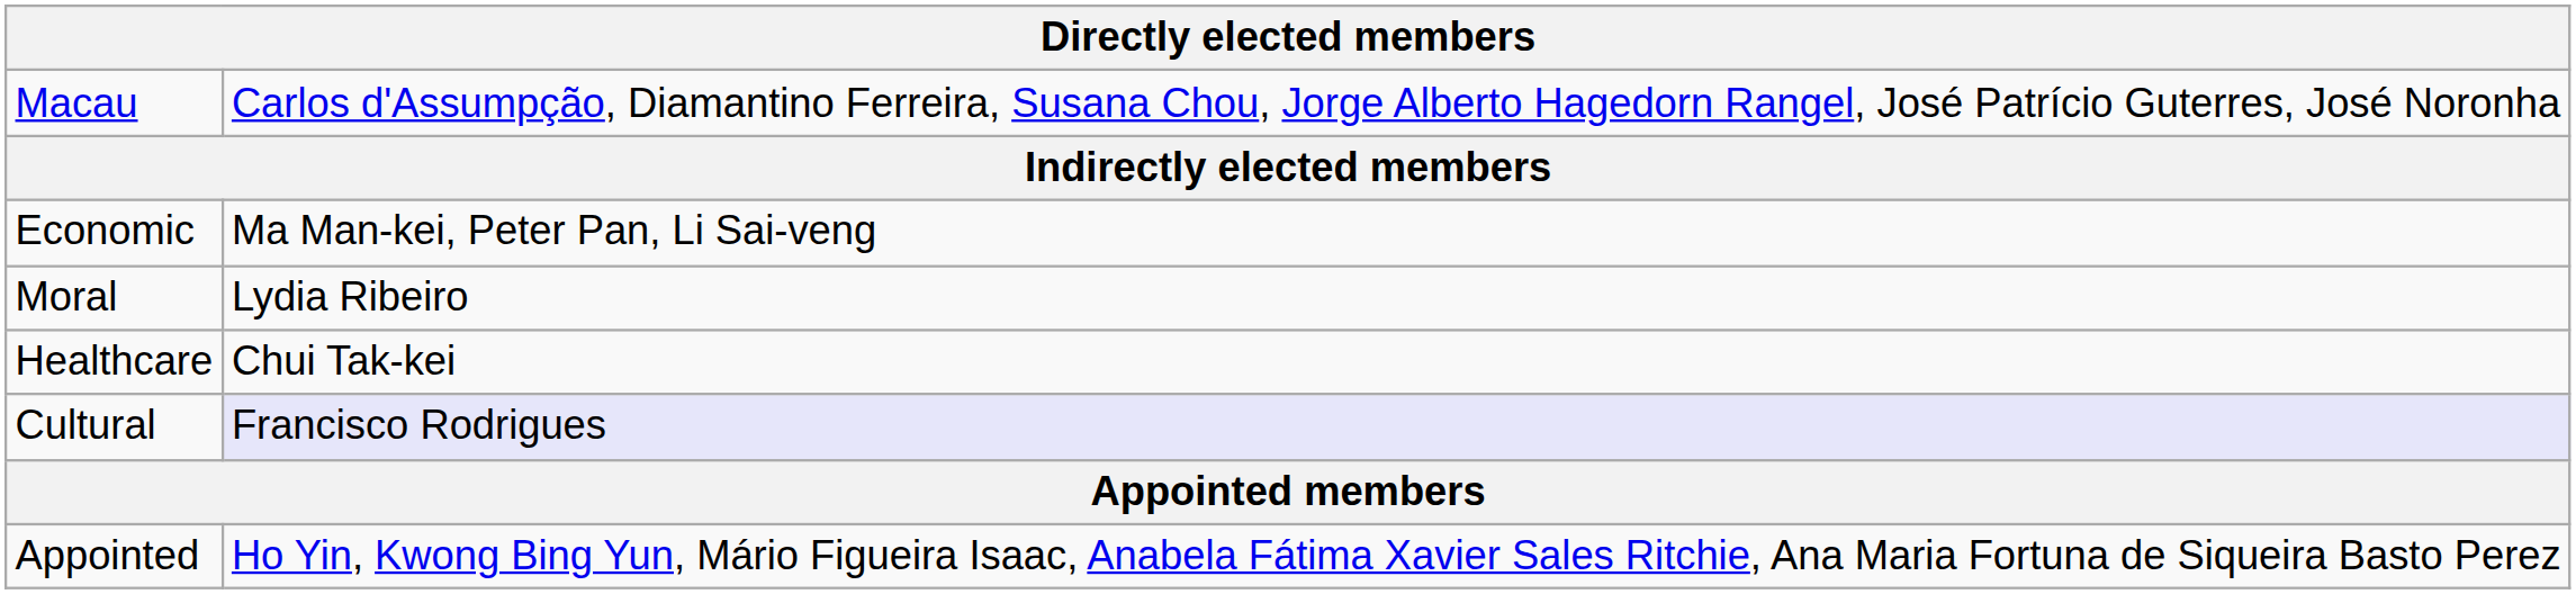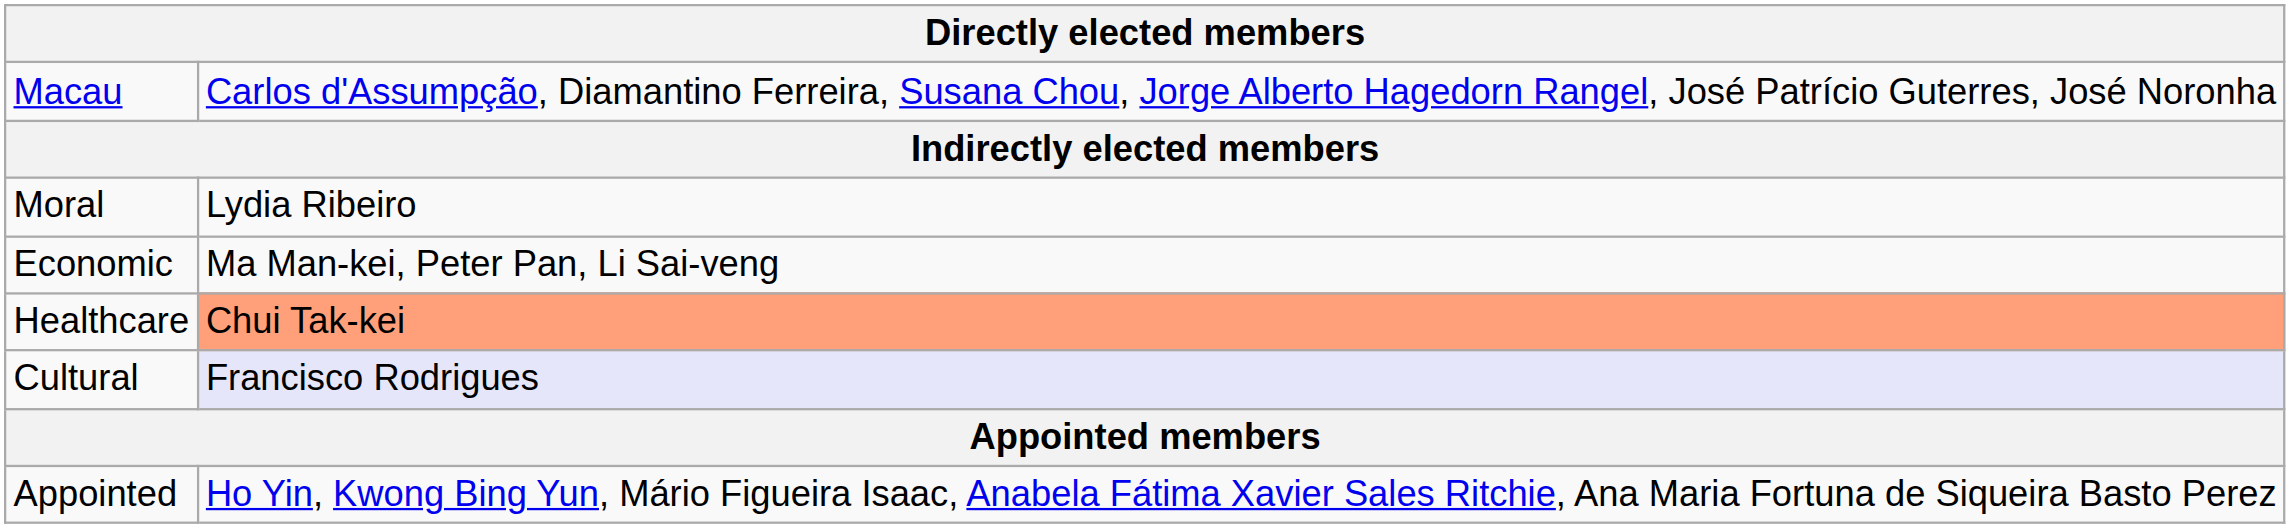rows swapped: Economic <-> Moral
Healthcare | column 2: no background -> lightsalmon background
